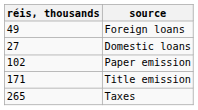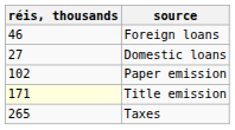Foreign loans | réis, thousands: 49 -> 46
Title emission | réis, thousands: no background -> lightyellow background
